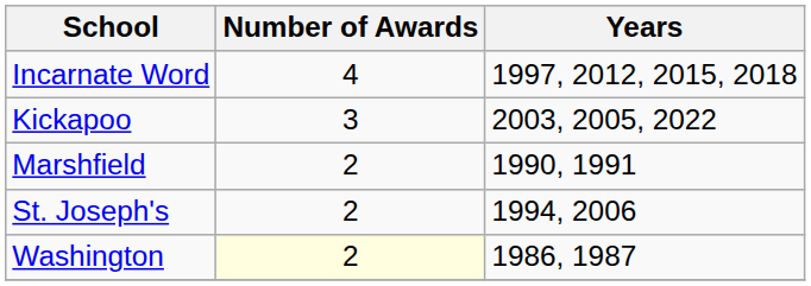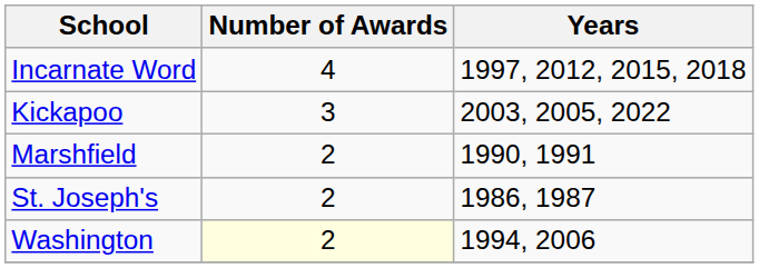St. Joseph's | Years: 1994, 2006 -> 1986, 1987
Washington | Years: 1986, 1987 -> 1994, 2006
